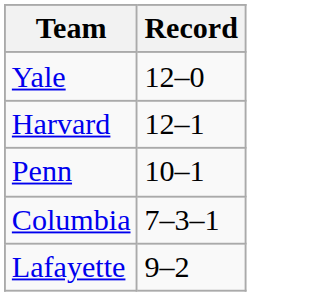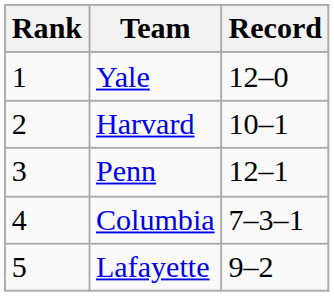+ column: Rank | 1 | 2 | 3 | 4 | 5
Harvard | Record: 12–1 -> 10–1
Penn | Record: 10–1 -> 12–1
